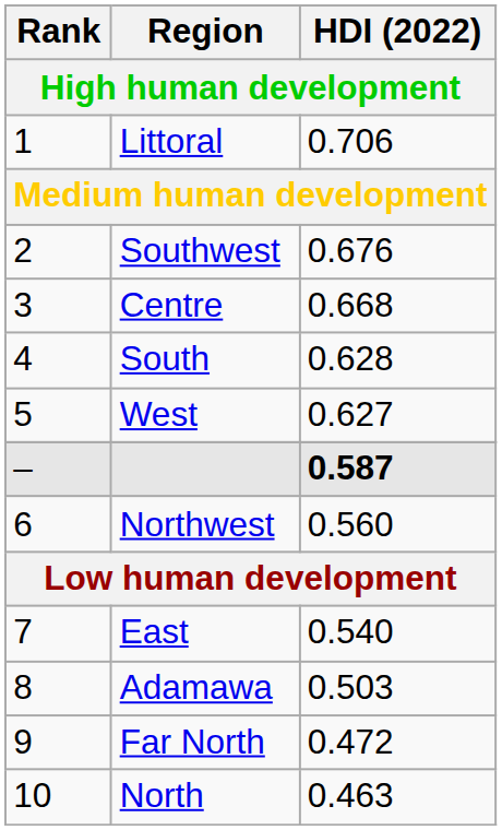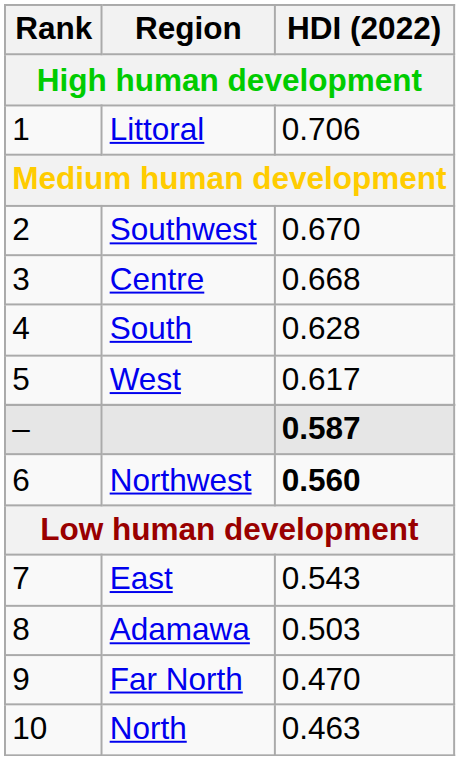Southwest | HDI (2022) / High human development: 0.676 -> 0.670
West | HDI (2022) / High human development: 0.627 -> 0.617
Northwest | HDI (2022) / High human development: normal -> bold
East | HDI (2022) / High human development: 0.540 -> 0.543
Far North | HDI (2022) / High human development: 0.472 -> 0.470
